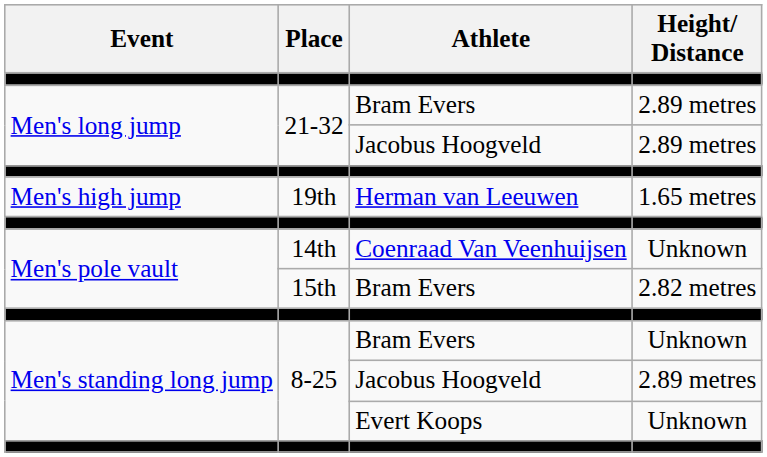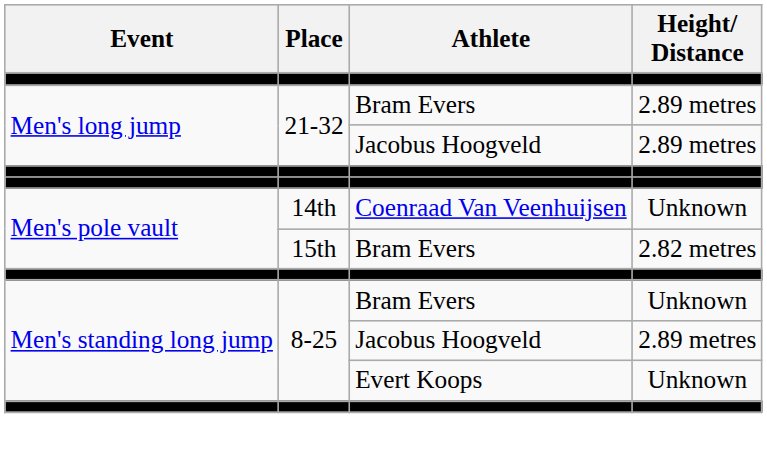- row: Men's high jump | 19th | Herman van Leeuwen | 1.65 metres
